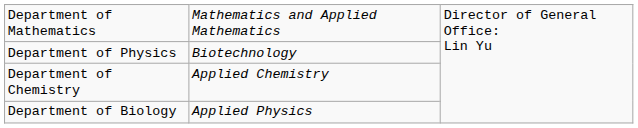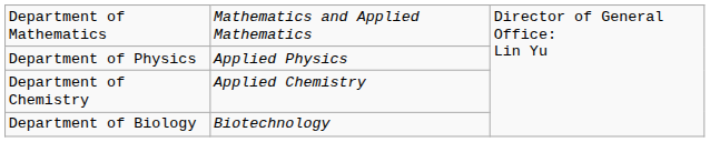Department of Physics | column 2: Biotechnology -> Applied Physics
Department of Biology | column 2: Applied Physics -> Biotechnology
